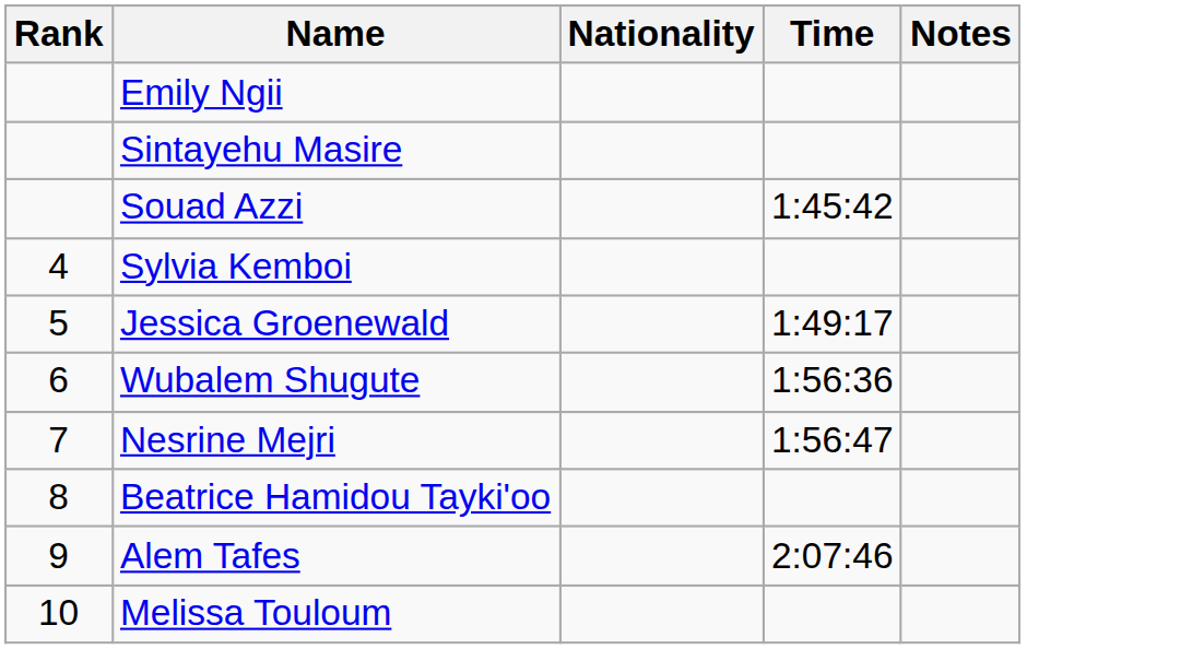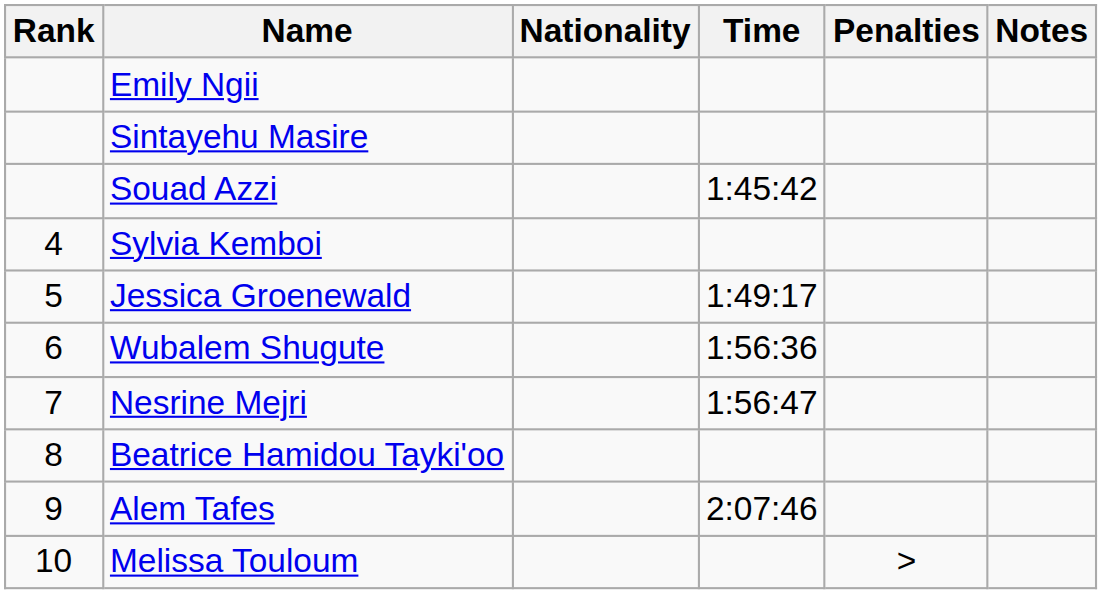+ column: Penalties | >
